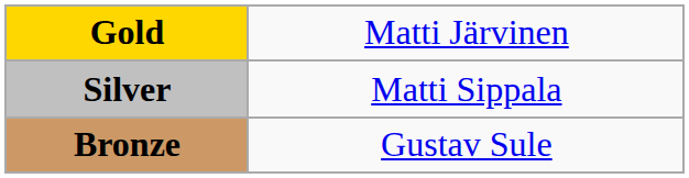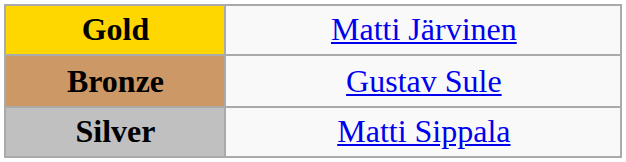rows swapped: Silver <-> Bronze
